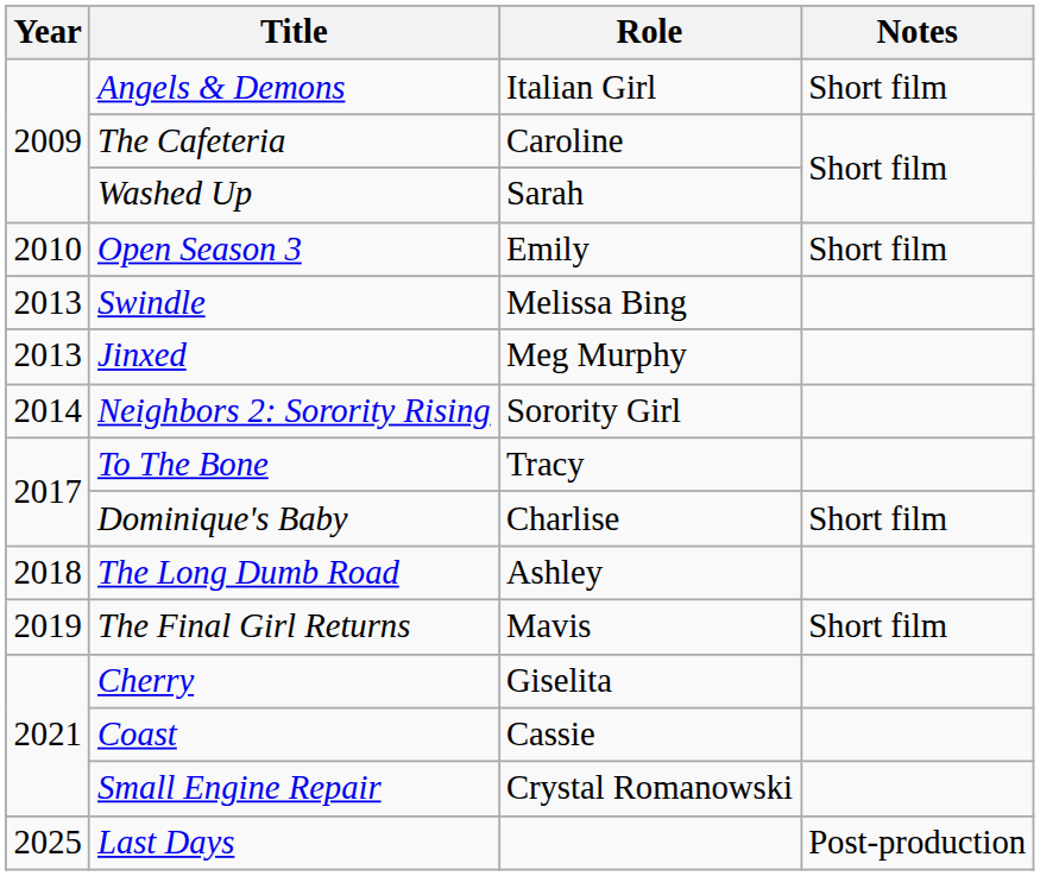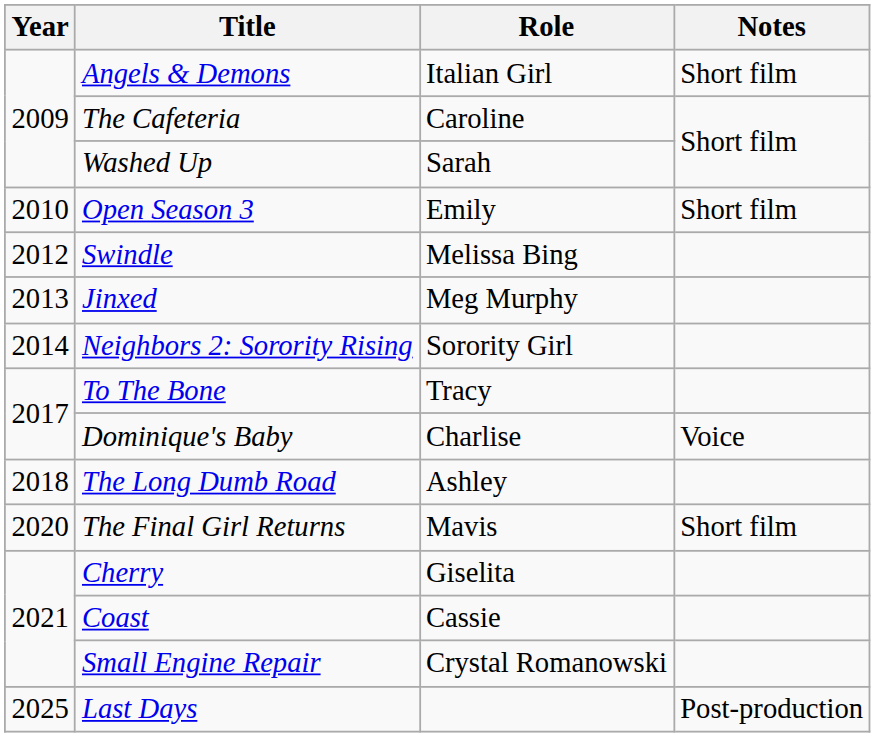Swindle | Year: 2013 -> 2012
Dominique's Baby | Notes: Short film -> Voice
The Final Girl Returns | Year: 2019 -> 2020
